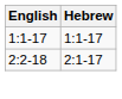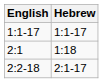+ row: 2:1 | 1:18
